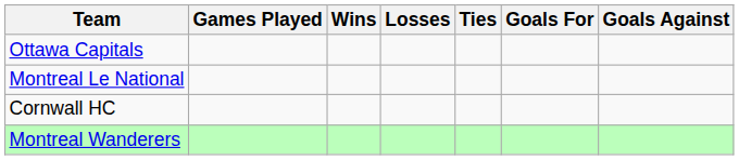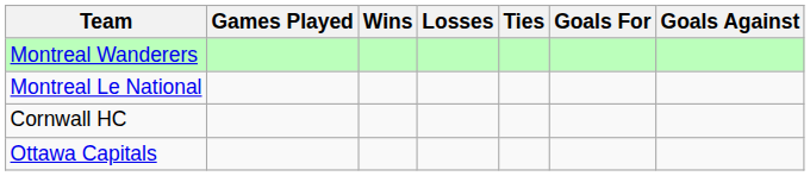rows swapped: Montreal Wanderers <-> Ottawa Capitals
